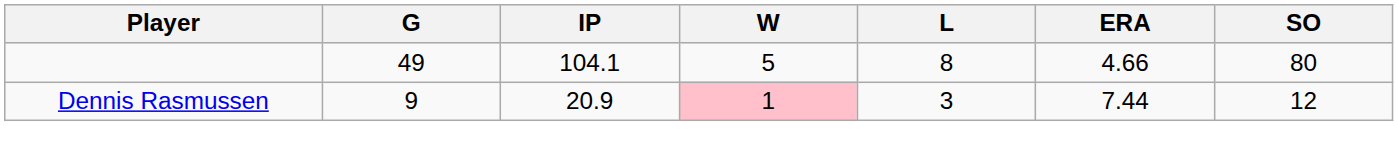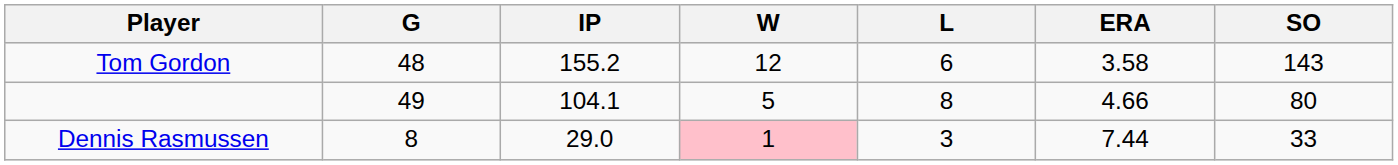+ row: Tom Gordon | 48 | 155.2 | 12 | 6 | 3.58 | 143
Dennis Rasmussen | G: 9 -> 8
Dennis Rasmussen | IP: 20.9 -> 29.0
Dennis Rasmussen | SO: 12 -> 33
